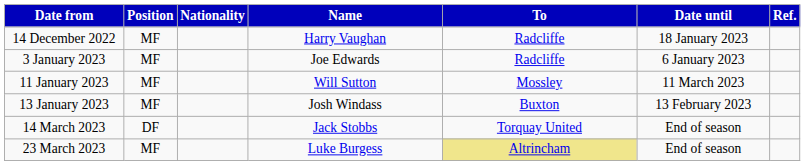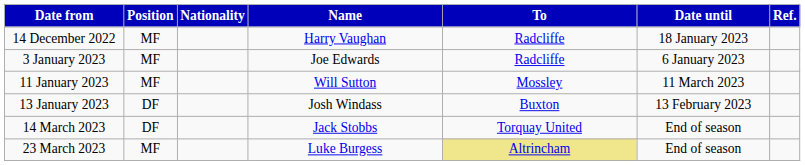13 January 2023 | Position: MF -> DF
